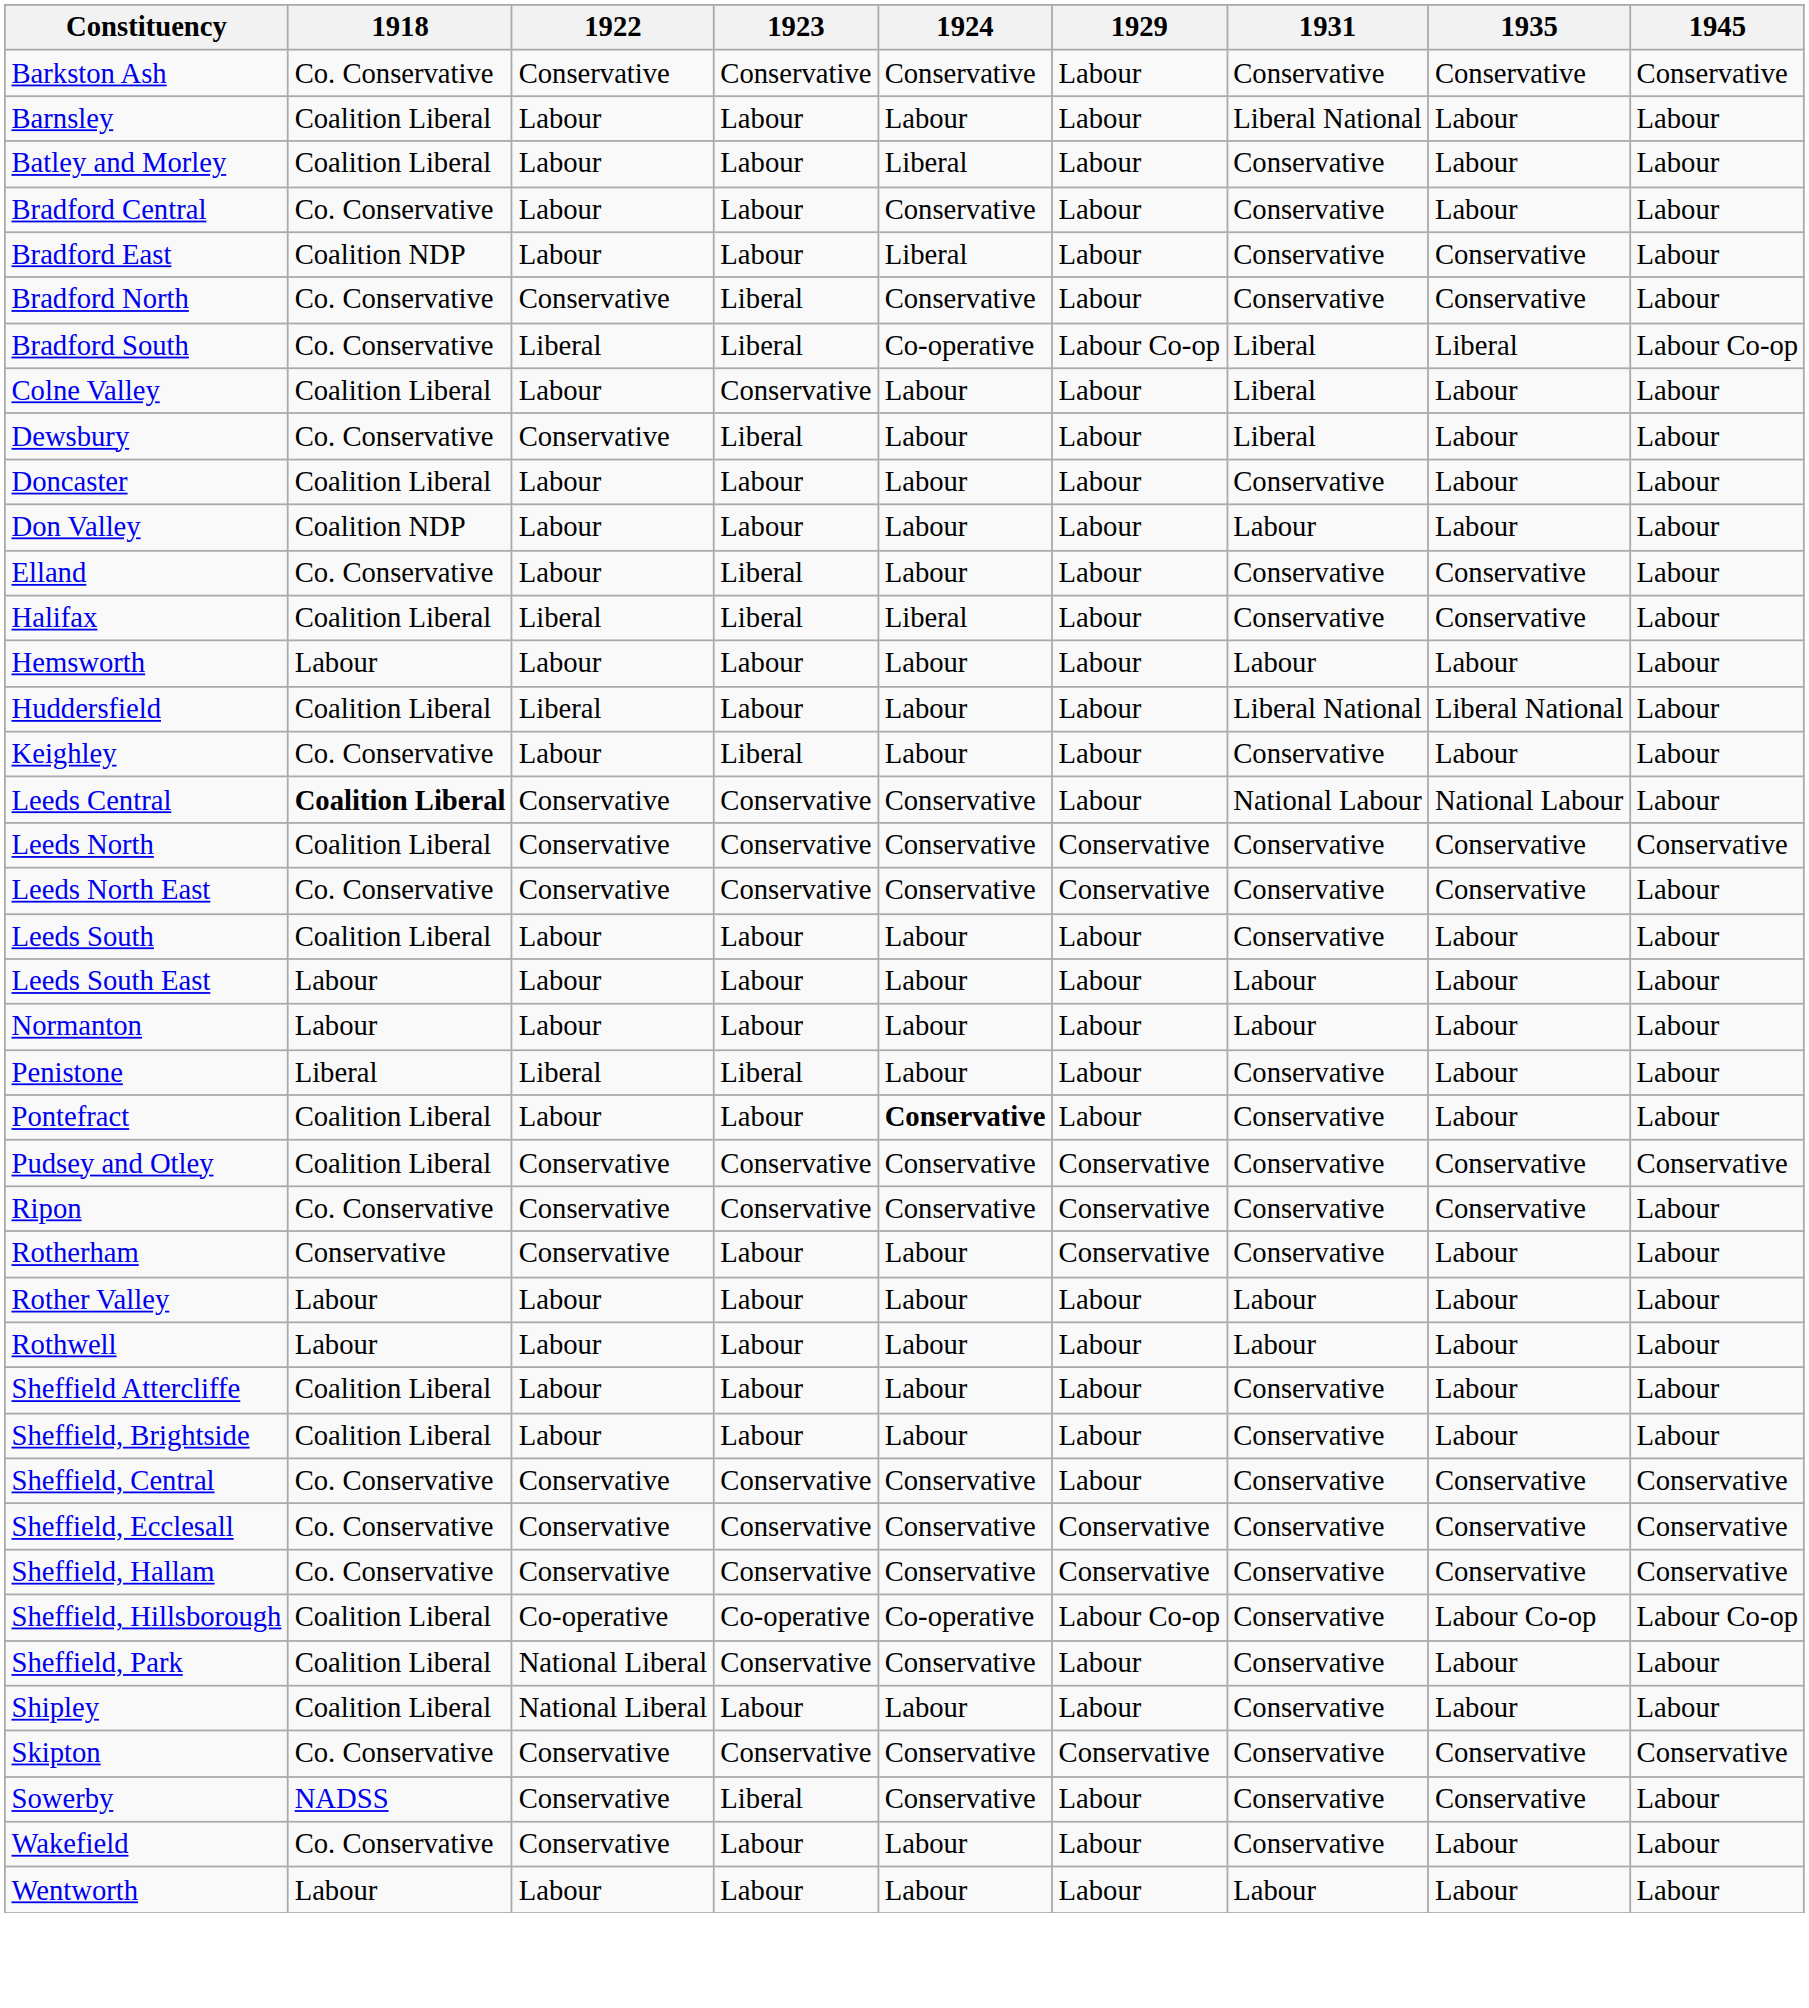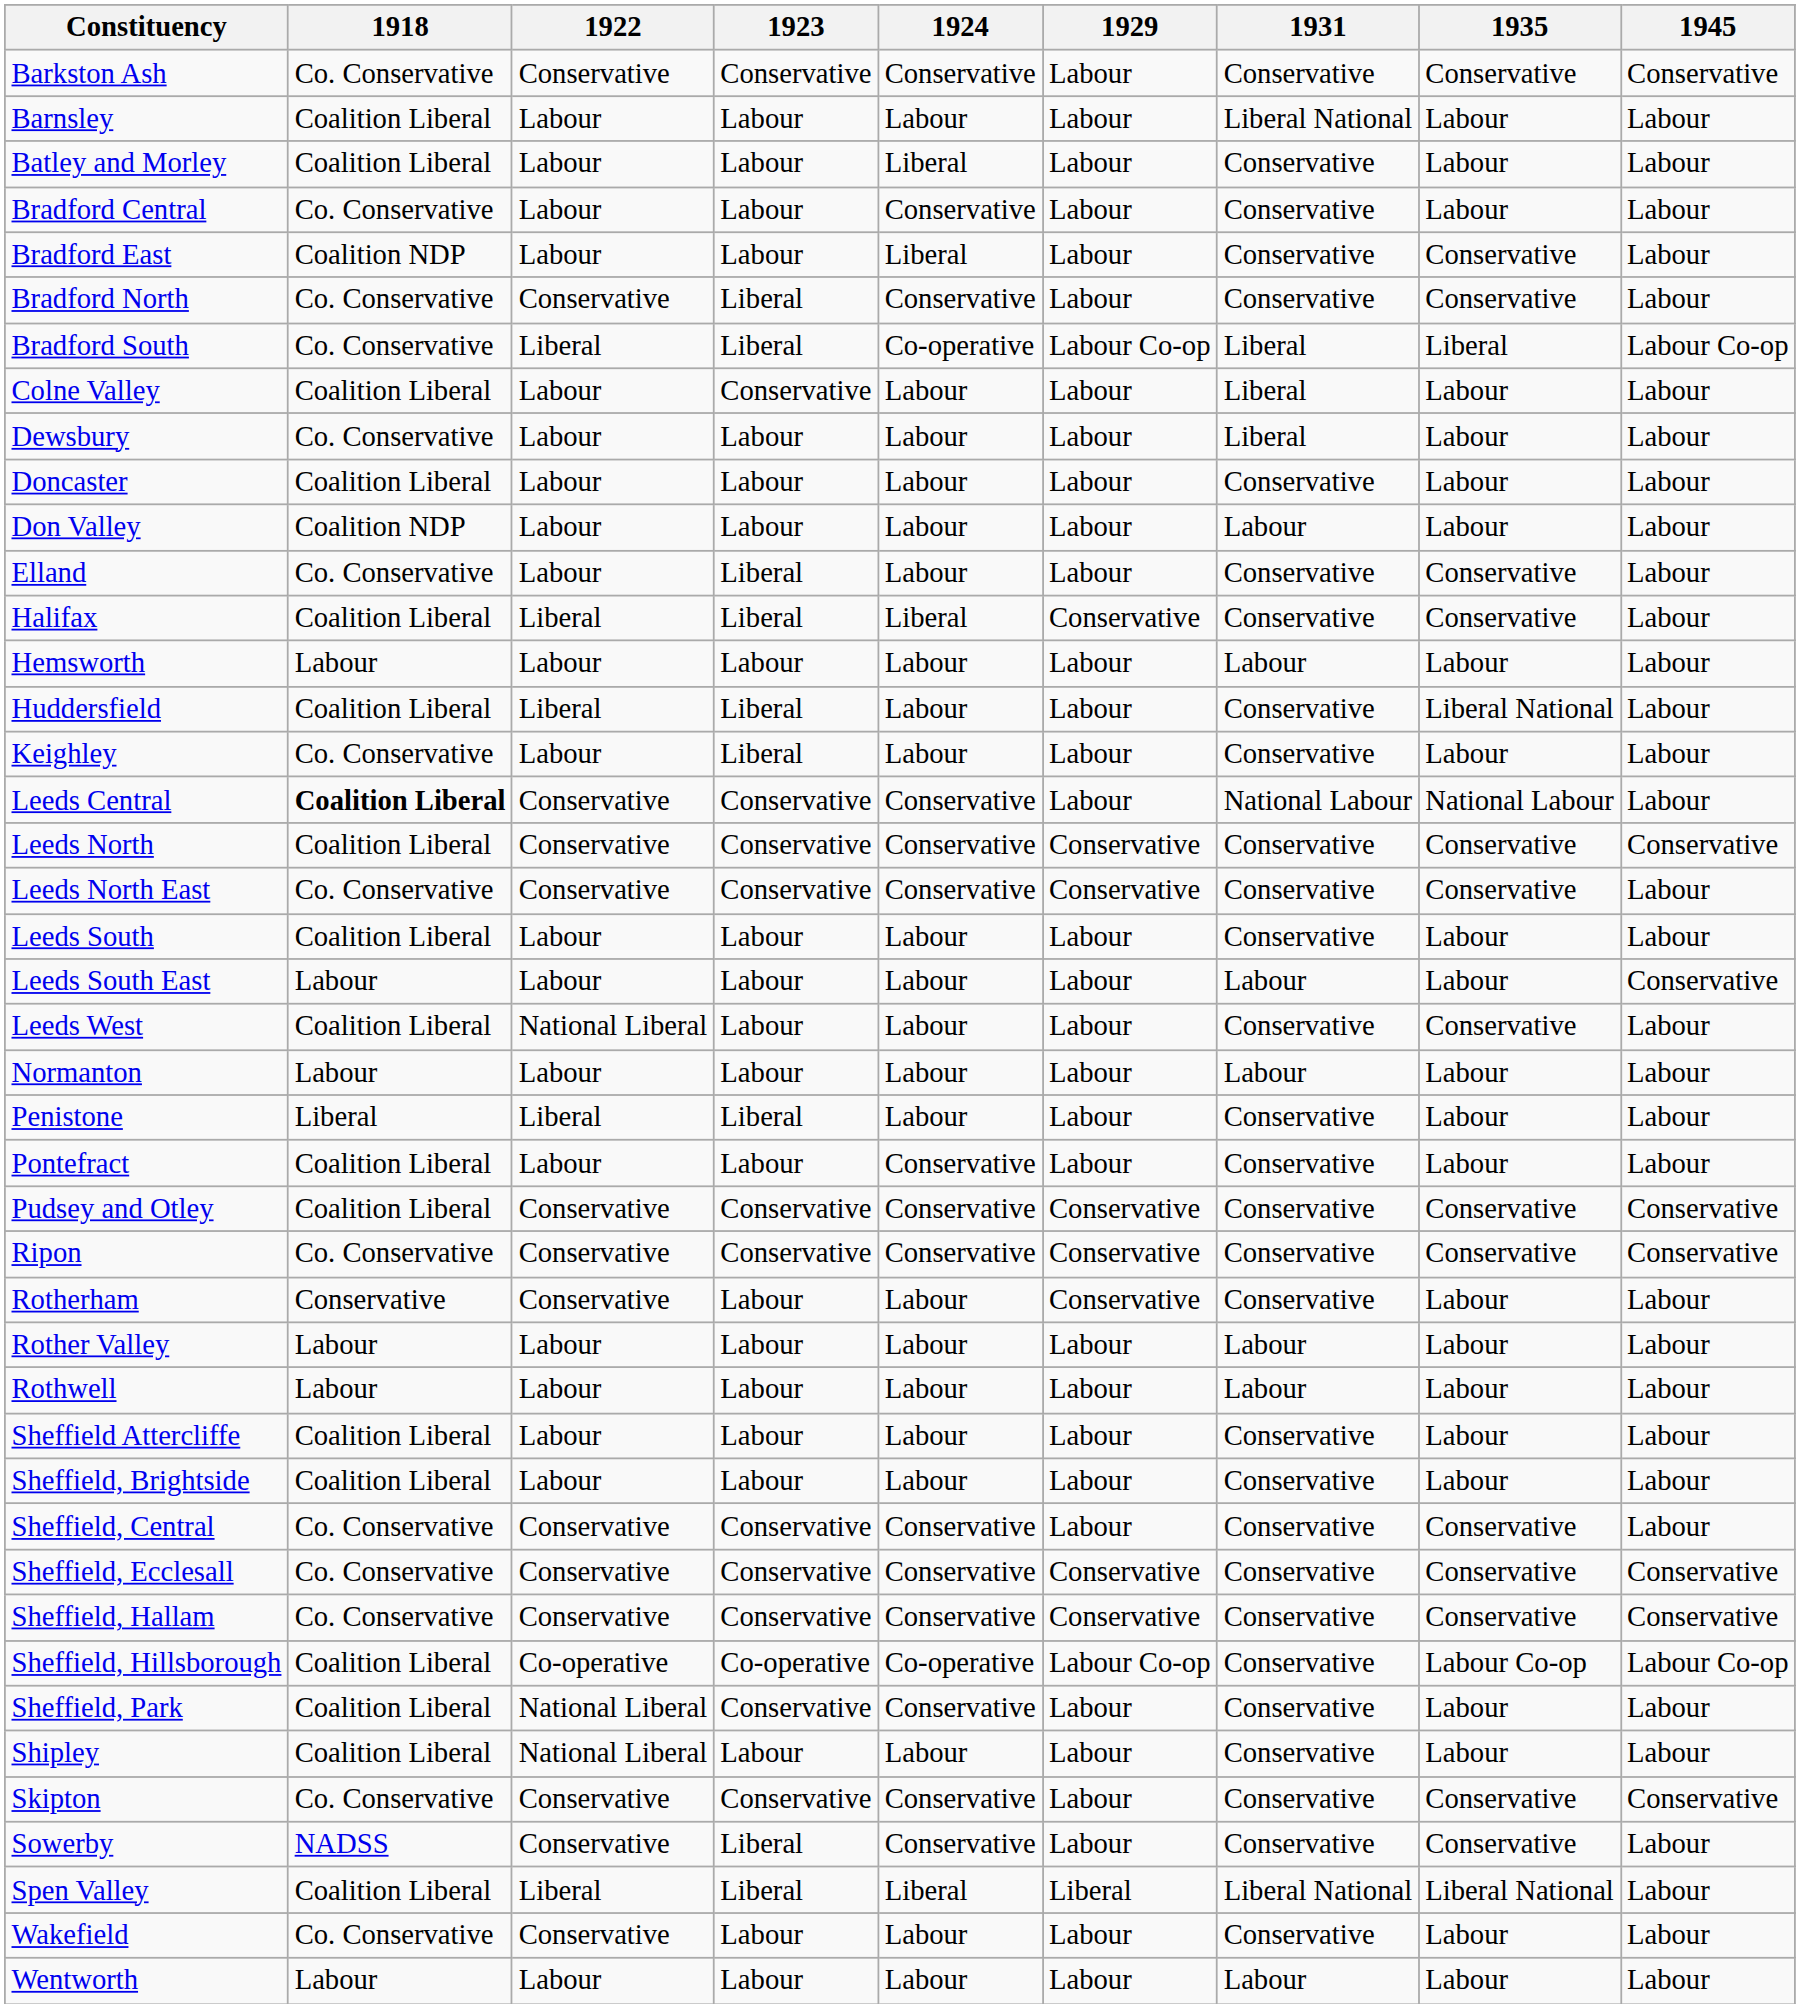Dewsbury | 1922: Conservative -> Labour
Dewsbury | 1923: Liberal -> Labour
Halifax | 1929: Labour -> Conservative
Huddersfield | 1923: Labour -> Liberal
Huddersfield | 1931: Liberal National -> Conservative
Leeds South East | 1945: Labour -> Conservative
+ row: Leeds West | Coalition Liberal | National Liberal | Labour | Labour | Labour | Conservative | Conservative | Labour
Pontefract | 1924: bold -> normal
Ripon | 1945: Labour -> Conservative
Sheffield, Central | 1945: Conservative -> Labour
Skipton | 1929: Conservative -> Labour
+ row: Spen Valley | Coalition Liberal | Liberal | Liberal | Liberal | Liberal | Liberal National | Liberal National | Labour
